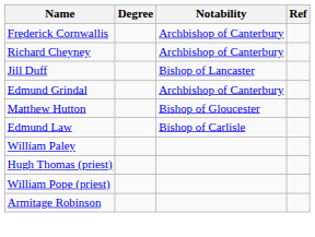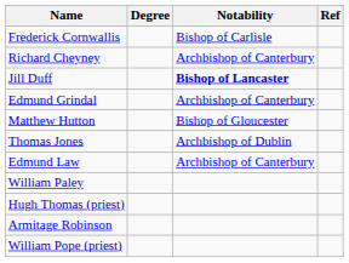Frederick Cornwallis | Notability: Archbishop of Canterbury -> Bishop of Carlisle
Jill Duff | Notability: normal -> bold
+ row: Thomas Jones | Archbishop of Dublin
Edmund Law | Notability: Bishop of Carlisle -> Archbishop of Canterbury
rows swapped: Armitage Robinson <-> William Pope (priest)
